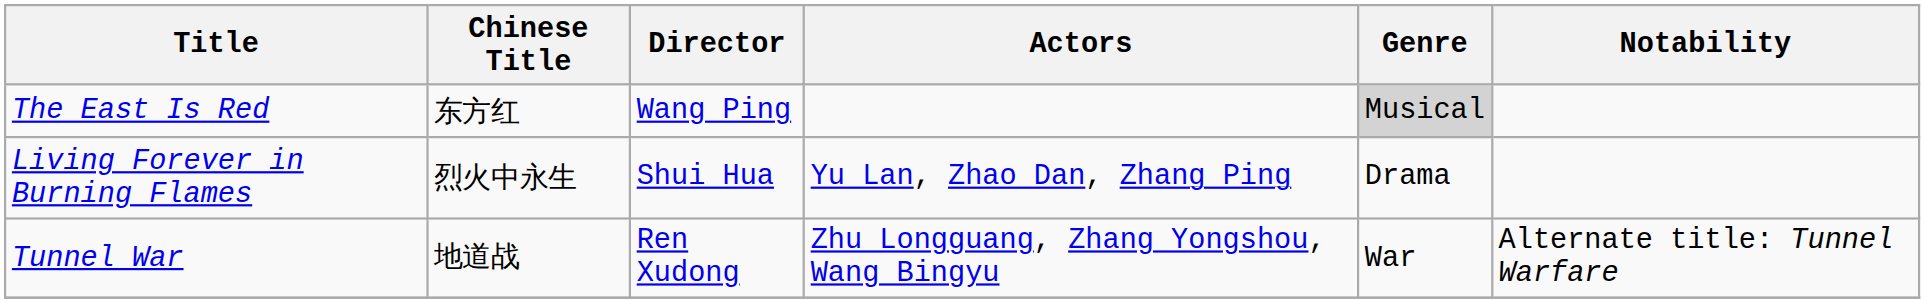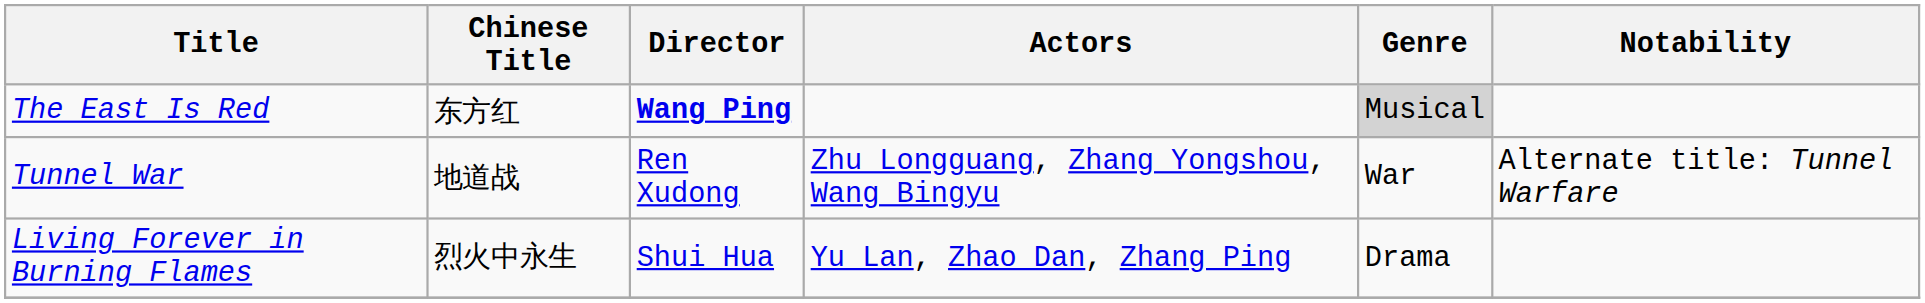The East Is Red | Director: normal -> bold
rows swapped: Living Forever in Burning Flames <-> Tunnel War
